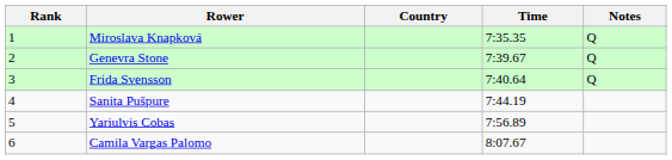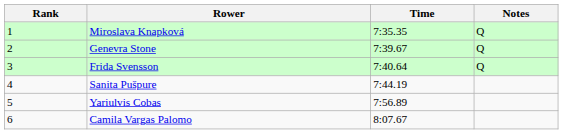- column: Country
